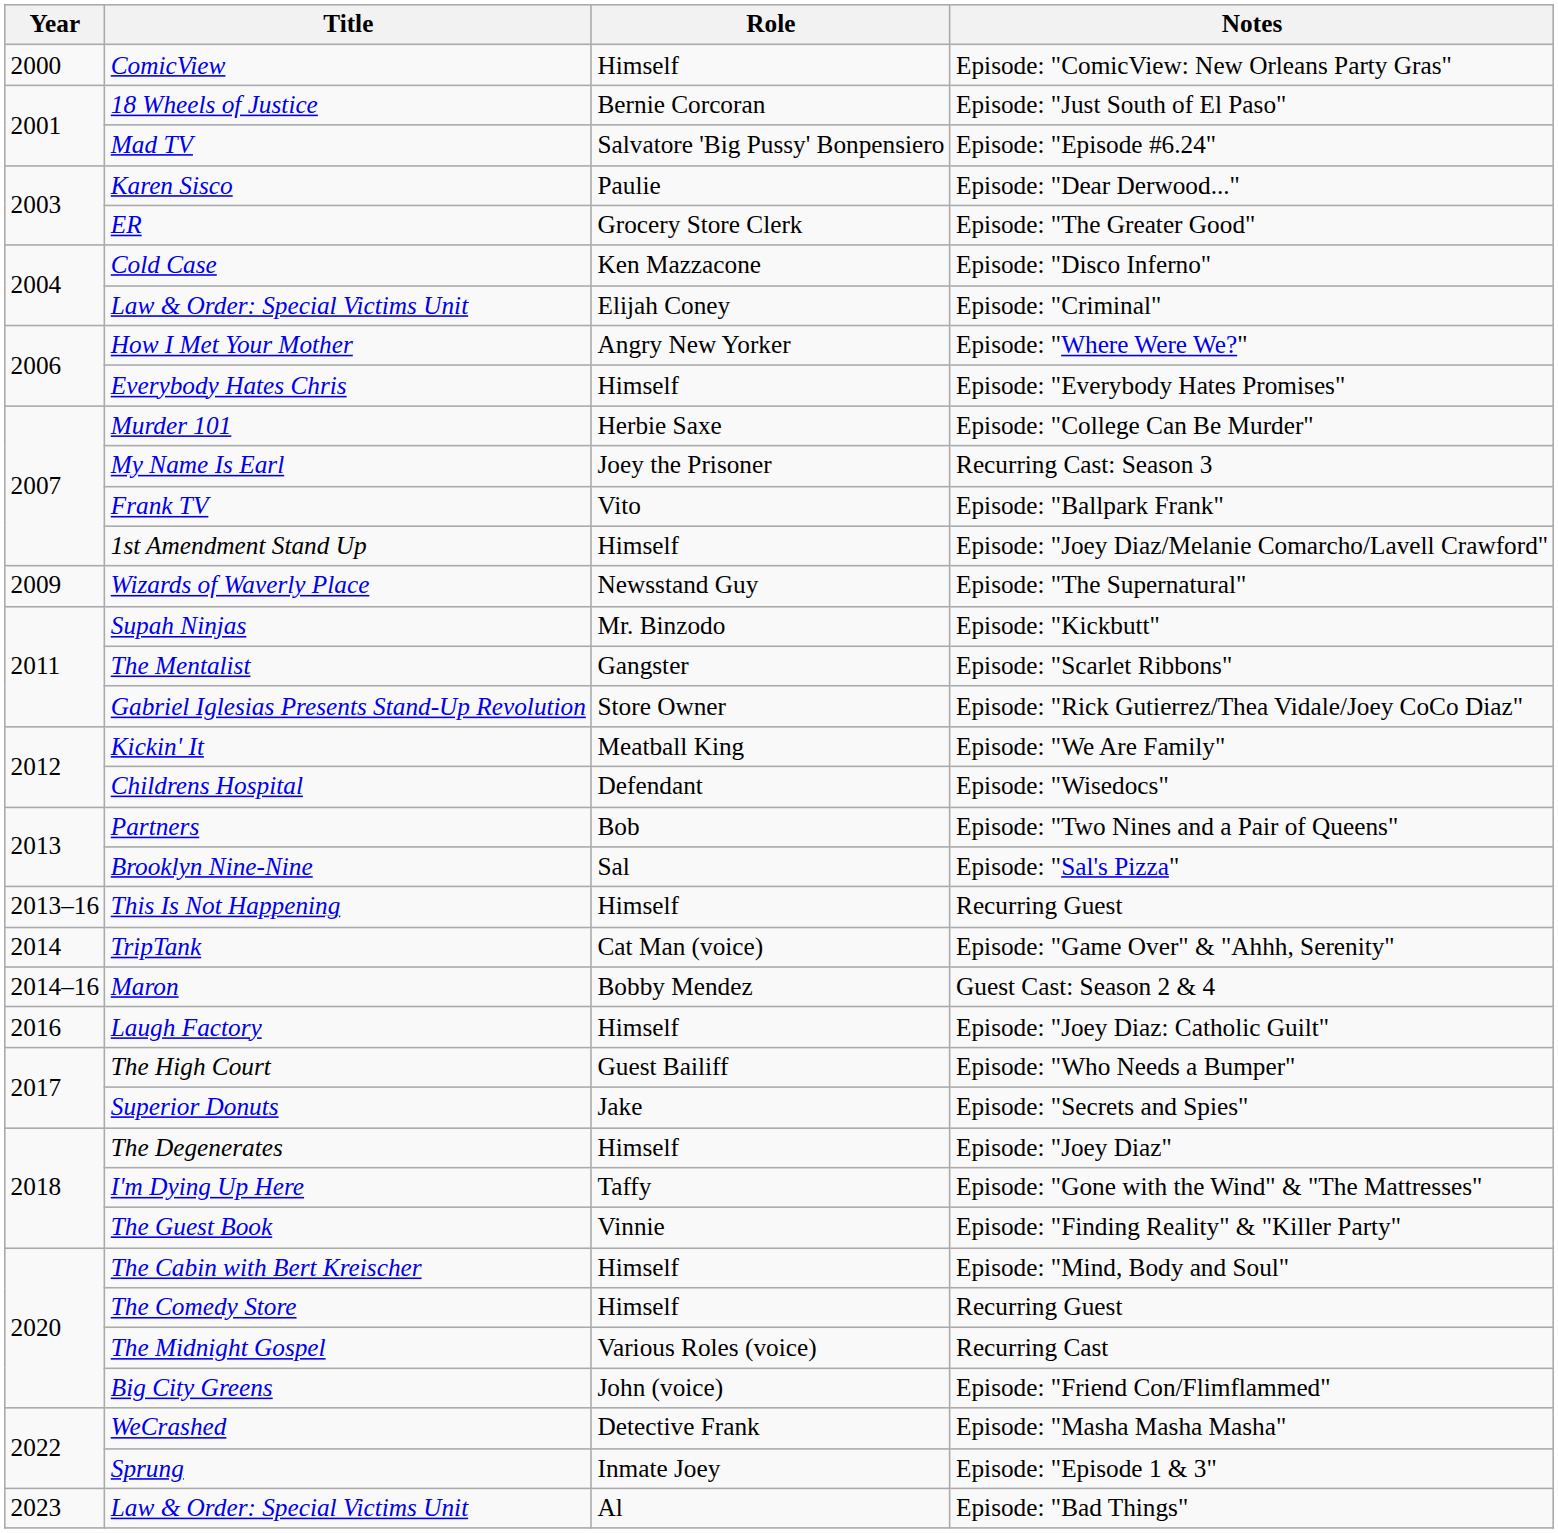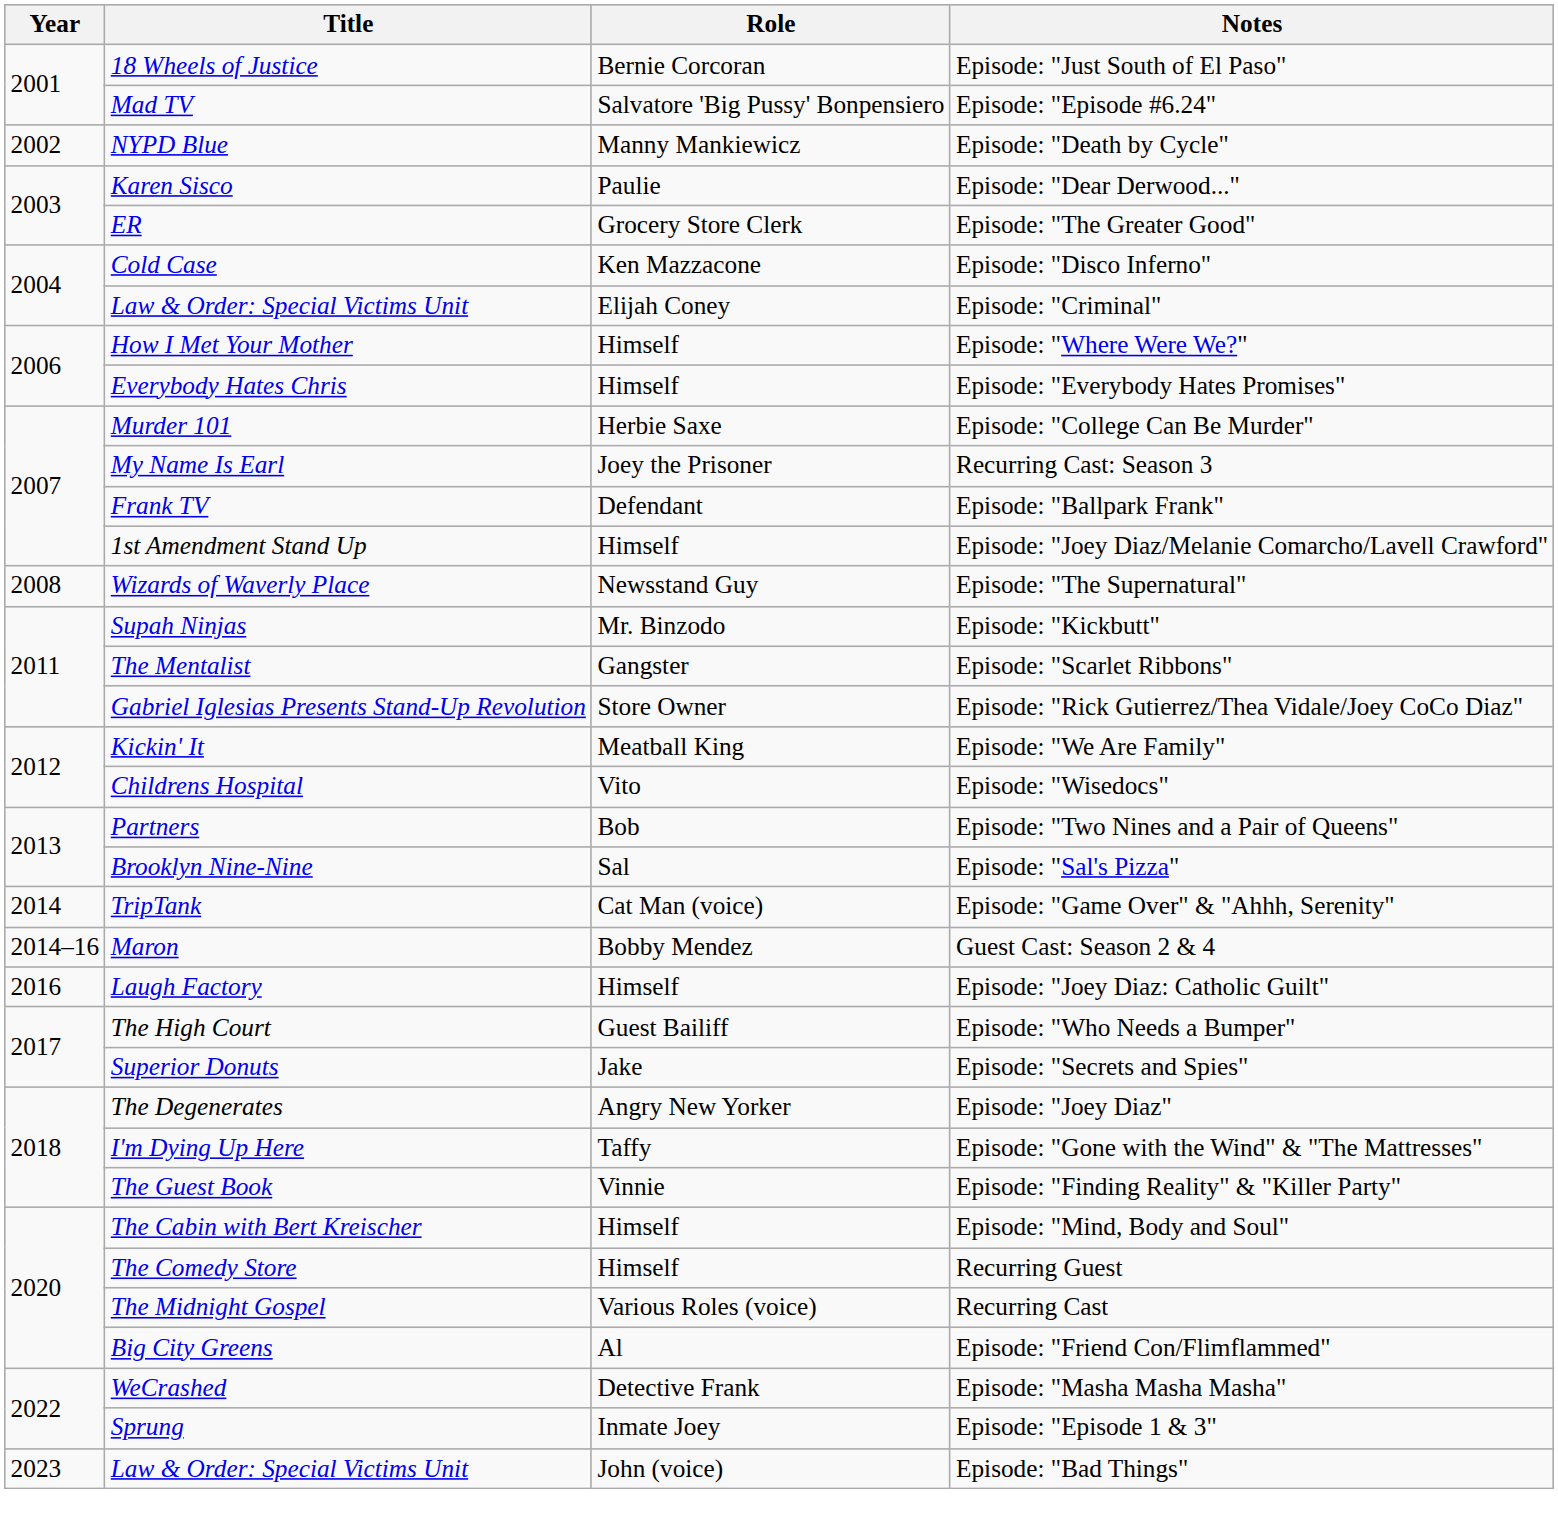- row: 2000 | ComicView | Himself | Episode: "ComicView: New Orleans Party Gras"
+ row: 2002 | NYPD Blue | Manny Mankiewicz | Episode: "Death by Cycle"
How I Met Your Mother | Role: Angry New Yorker -> Himself
Frank TV | Role: Vito -> Defendant
Wizards of Waverly Place | Year: 2009 -> 2008
Childrens Hospital | Role: Defendant -> Vito
- row: 2013–16 | This Is Not Happening | Himself | Recurring Guest
The Degenerates | Role: Himself -> Angry New Yorker
Big City Greens | Role: John (voice) -> Al
Law & Order: Special Victims Unit / Episode: "Bad Things" | Role: Al -> John (voice)
